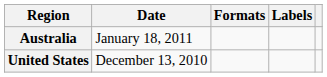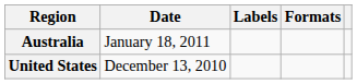columns swapped: Formats <-> Labels
